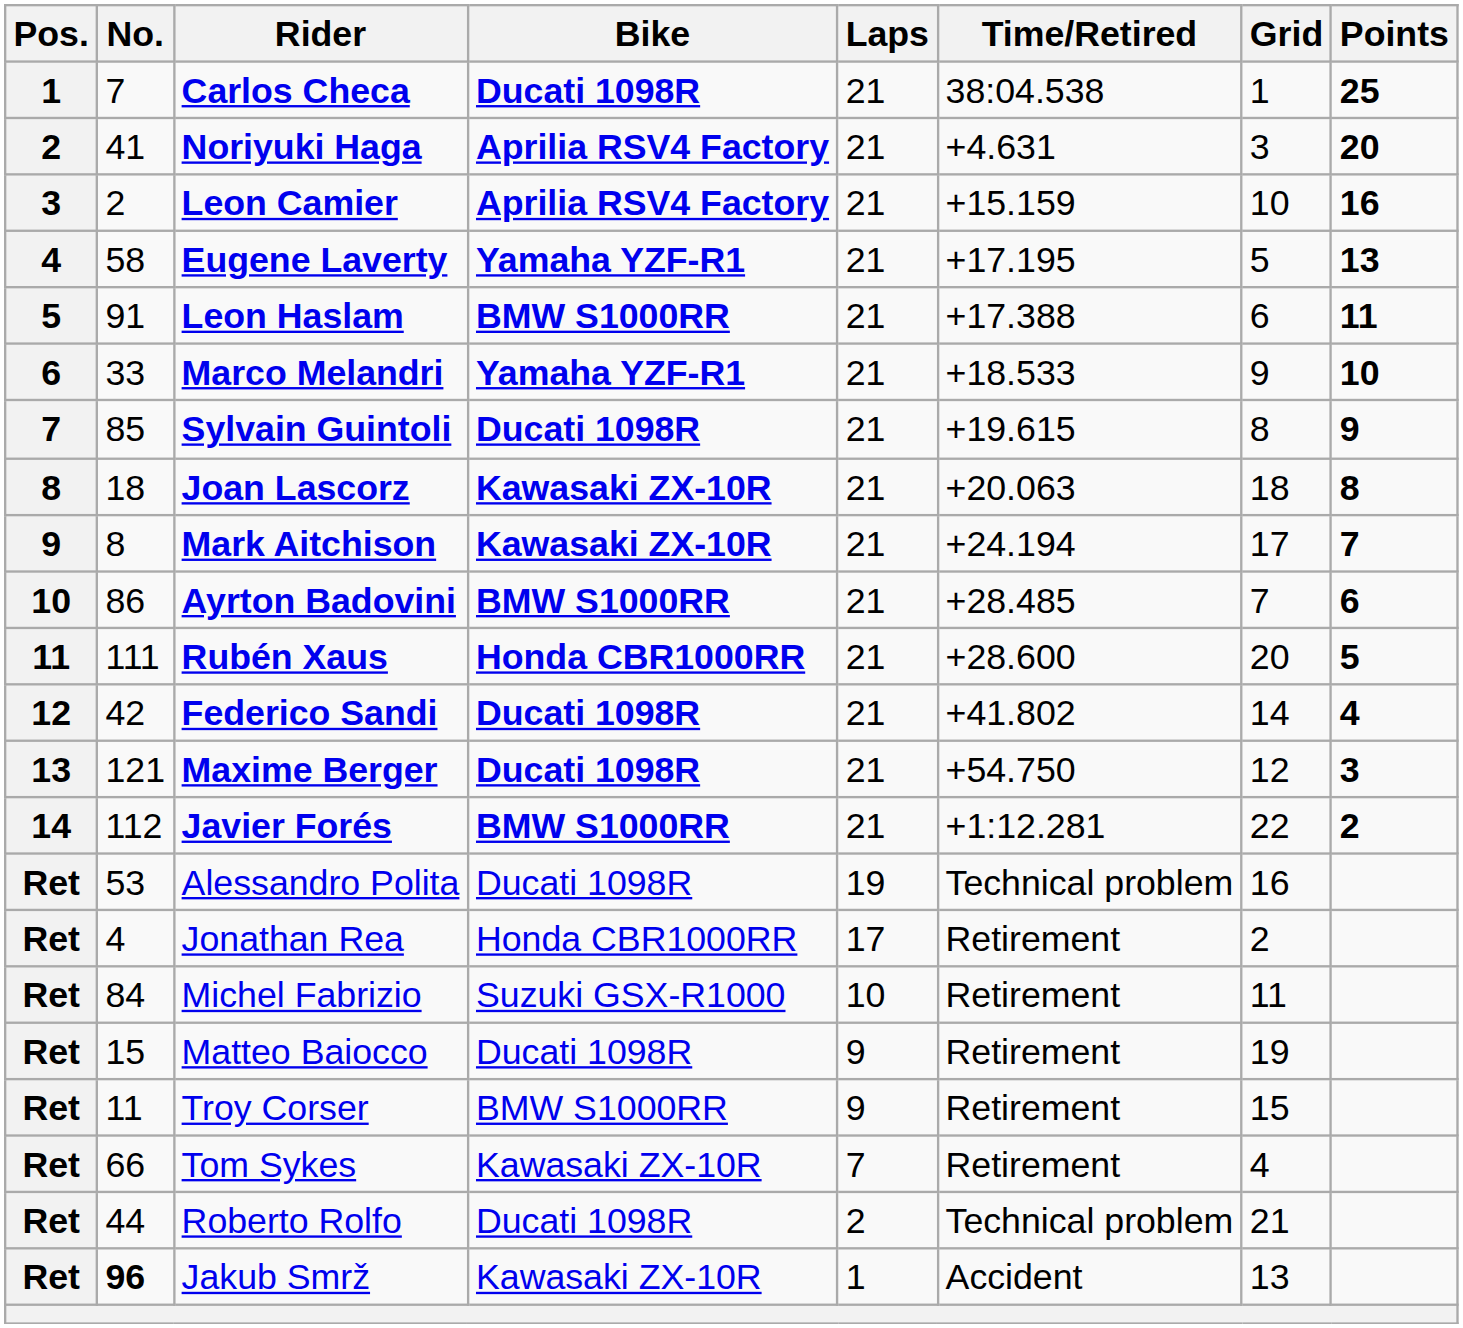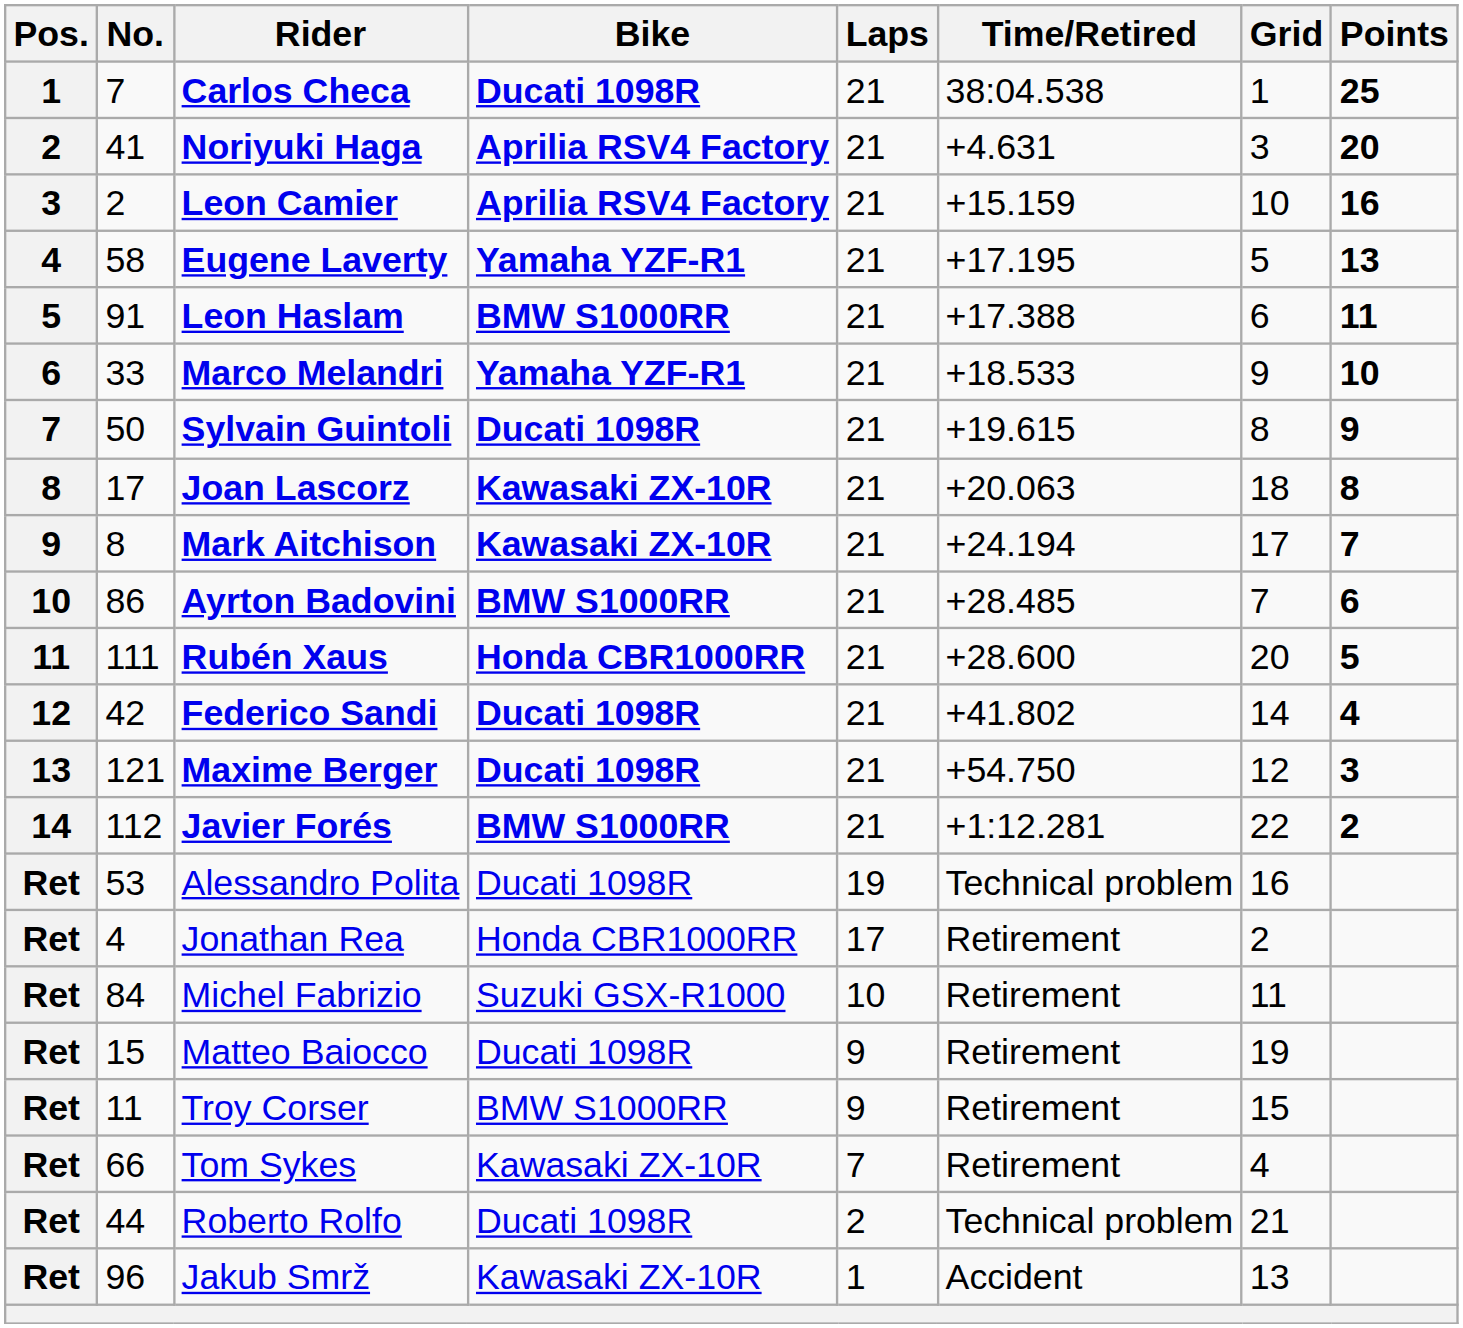Sylvain Guintoli | No.: 85 -> 50
Joan Lascorz | No.: 18 -> 17
Jakub Smrž | No.: bold -> normal
